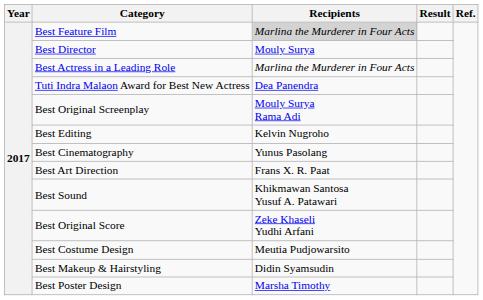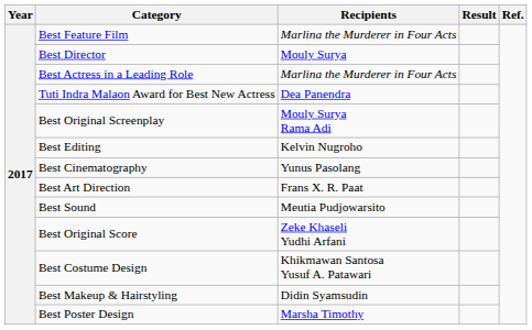Best Feature Film | Recipients: lightgrey background -> no background
Best Sound | Recipients: Khikmawan Santosa Yusuf A. Patawari -> Meutia Pudjowarsito
Best Costume Design | Recipients: Meutia Pudjowarsito -> Khikmawan Santosa Yusuf A. Patawari
